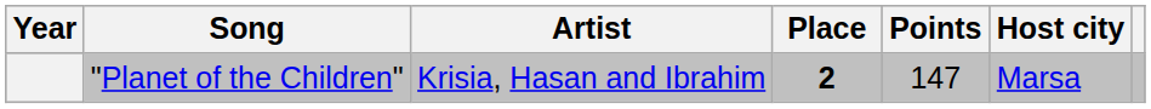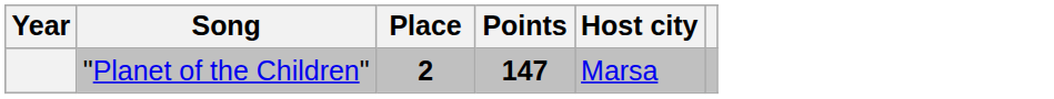- column: Artist | Krisia, Hasan and Ibrahim
"Planet of the Children" | Points: normal -> bold
